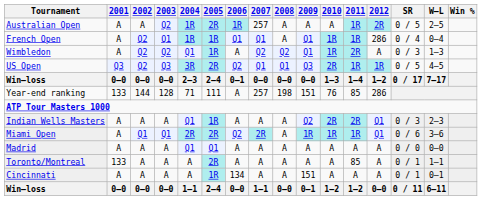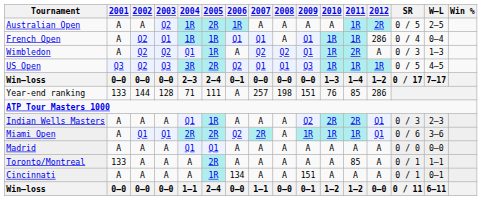Australian Open | 2007: 257 -> A
US Open | 2010: 2R -> 1R
